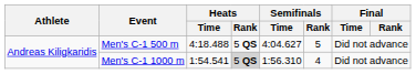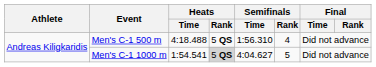Men's C-1 500 m | Semifinals / Time: 4:04.627 -> 1:56.310
Men's C-1 500 m | Semifinals / Rank: 5 -> 4
Men's C-1 1000 m | Semifinals / Time: 1:56.310 -> 4:04.627
Men's C-1 1000 m | Semifinals / Rank: 4 -> 5
